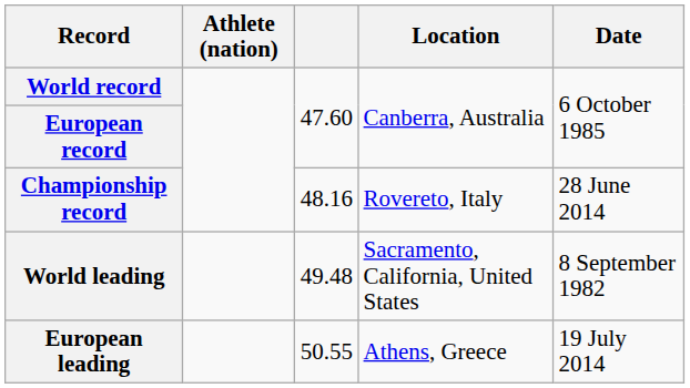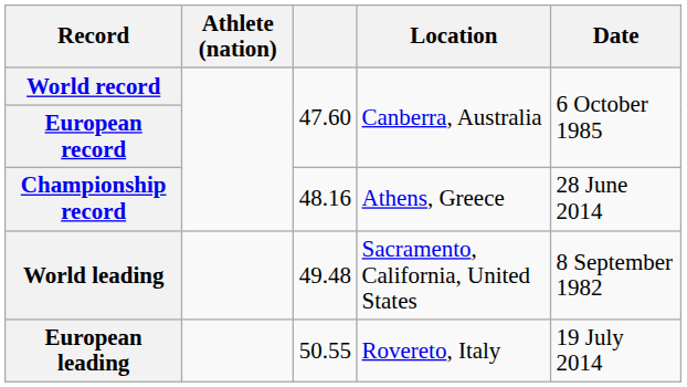Championship record | Location: Rovereto, Italy -> Athens, Greece
European leading | Location: Athens, Greece -> Rovereto, Italy
